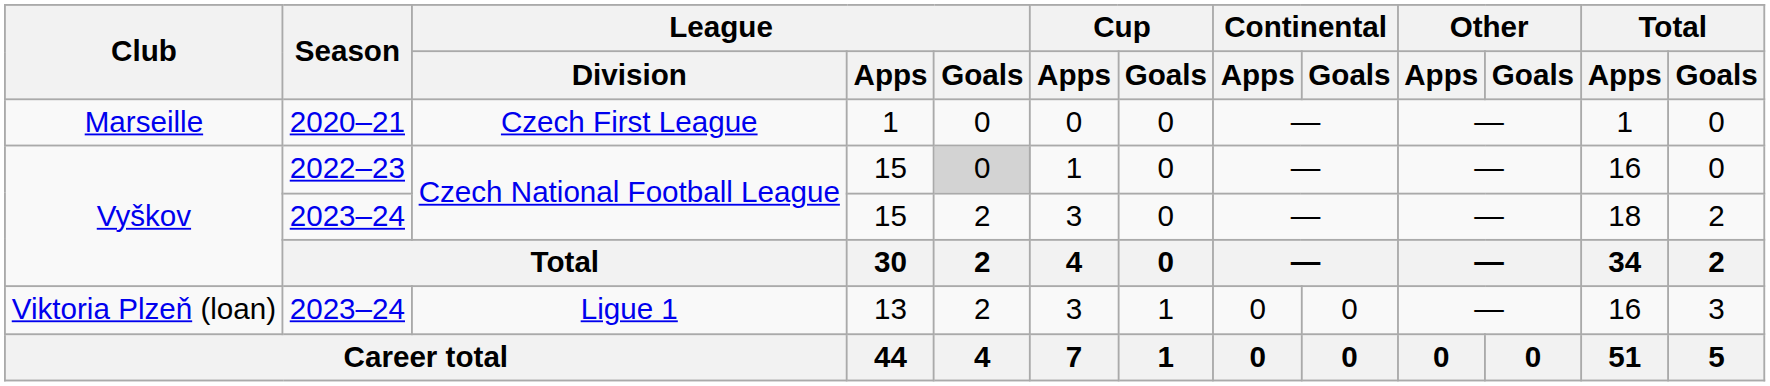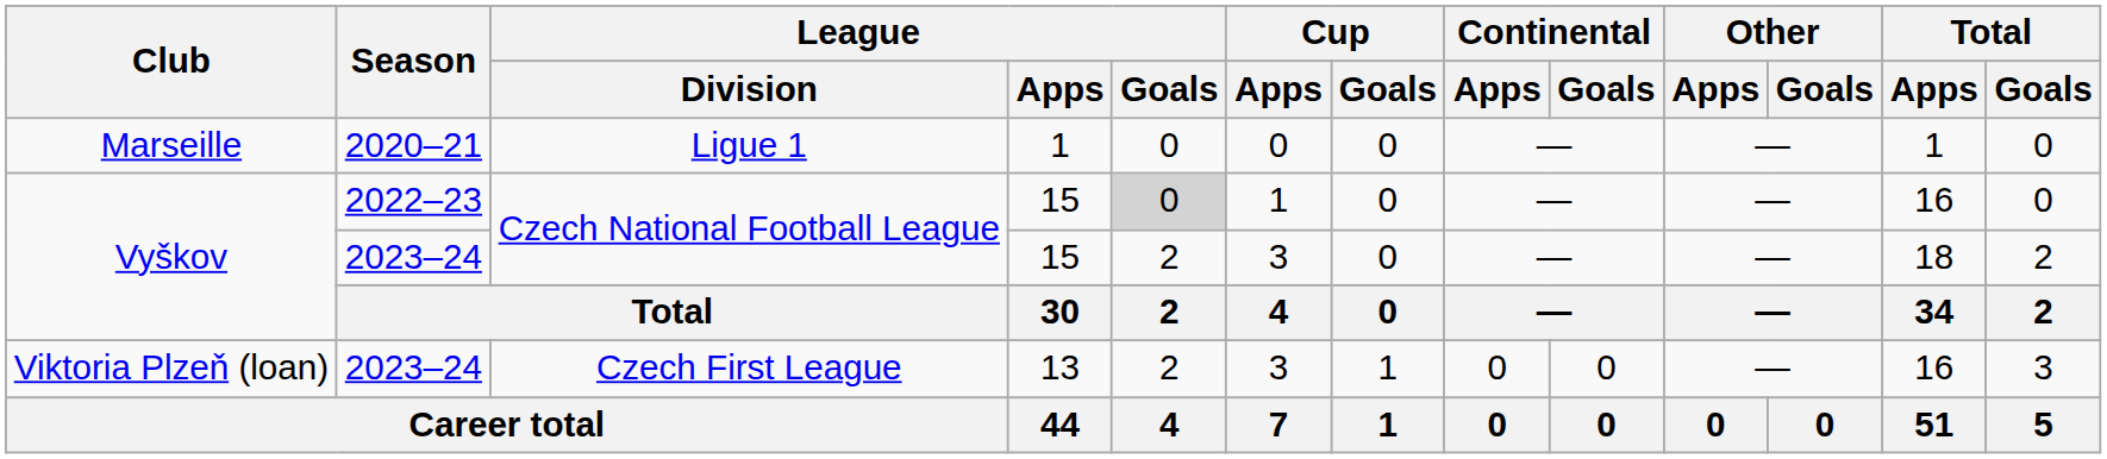Marseille | League / Division: Czech First League -> Ligue 1
Viktoria Plzeň (loan) | League / Division: Ligue 1 -> Czech First League
